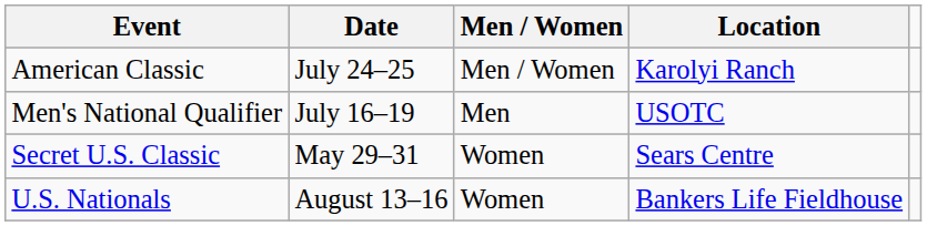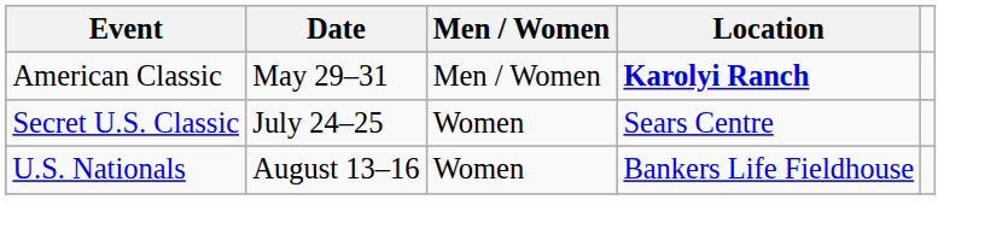American Classic | Date: July 24–25 -> May 29–31
American Classic | Location: normal -> bold
- row: Men's National Qualifier | July 16–19 | Men | USOTC
Secret U.S. Classic | Date: May 29–31 -> July 24–25
